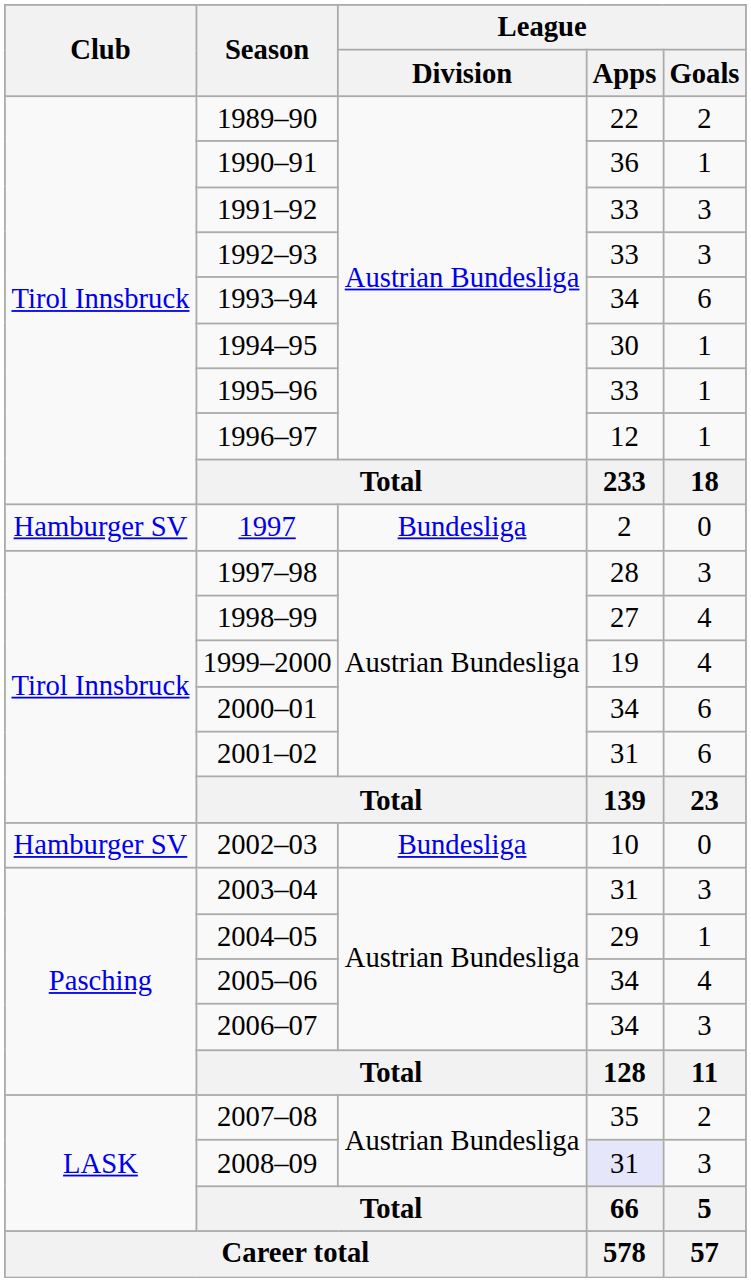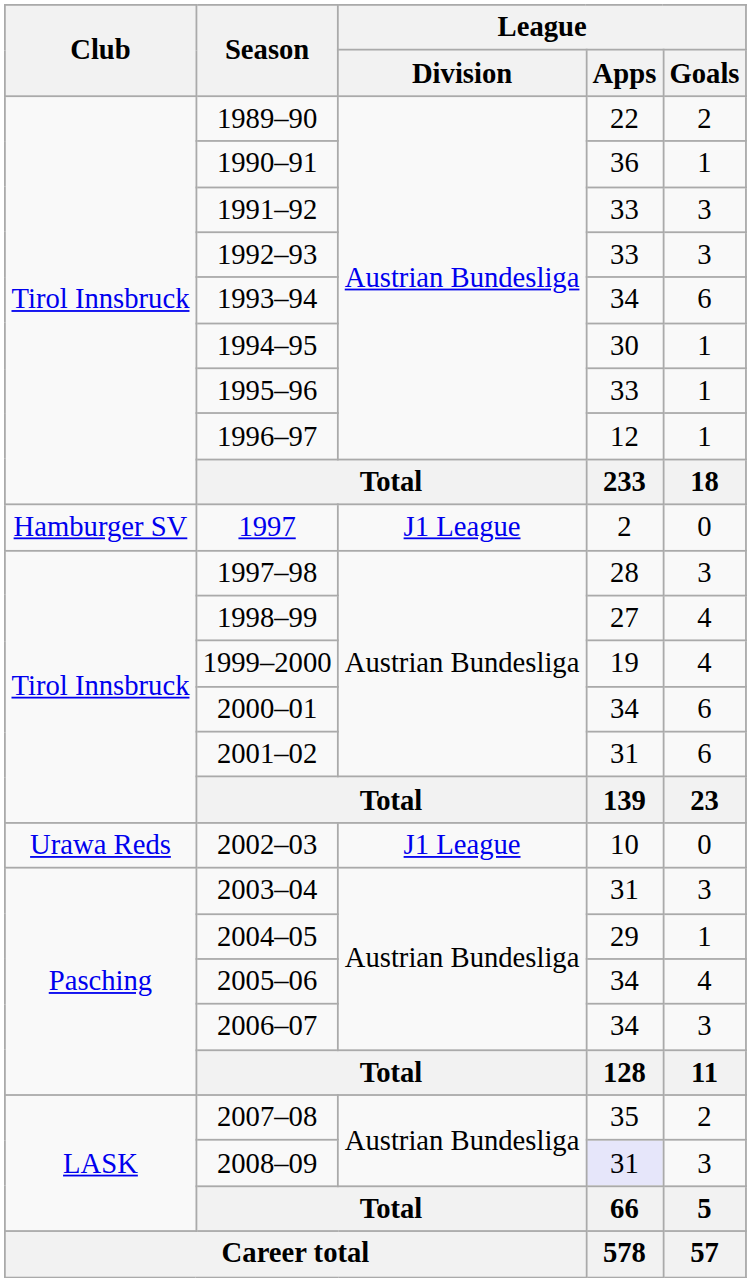1997 | League / Division: Bundesliga -> J1 League
2002–03 | Club: Hamburger SV -> Urawa Reds
2002–03 | League / Division: Bundesliga -> J1 League
